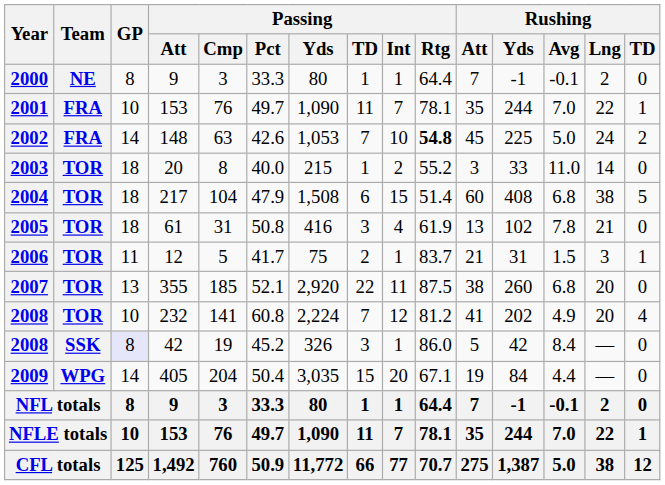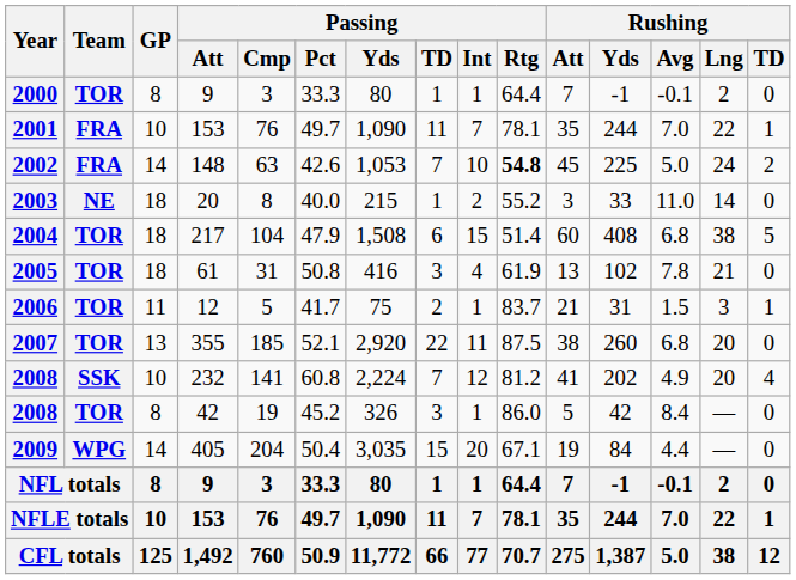2000 | Team: NE -> TOR
2003 | Team: TOR -> NE
2008 / 232 | Team: TOR -> SSK
2008 / 42 | Team: SSK -> TOR
2008 / 42 | GP: lavender background -> no background
